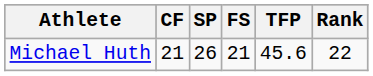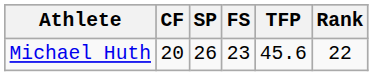Michael Huth | CF: 21 -> 20
Michael Huth | FS: 21 -> 23
